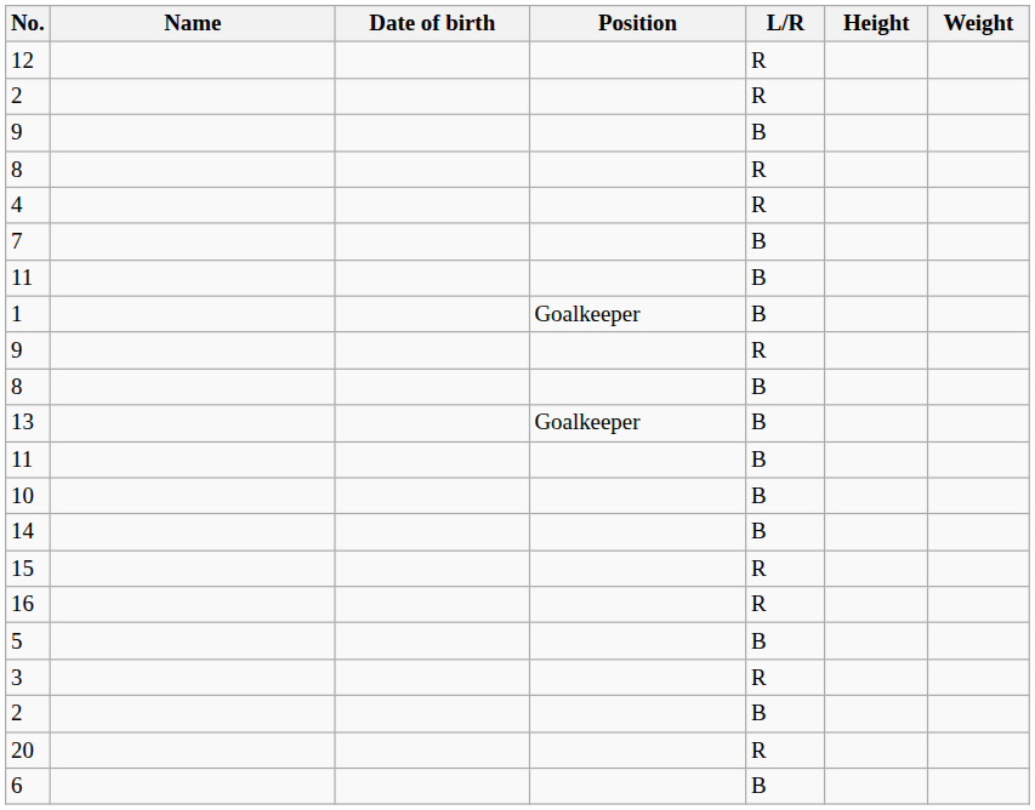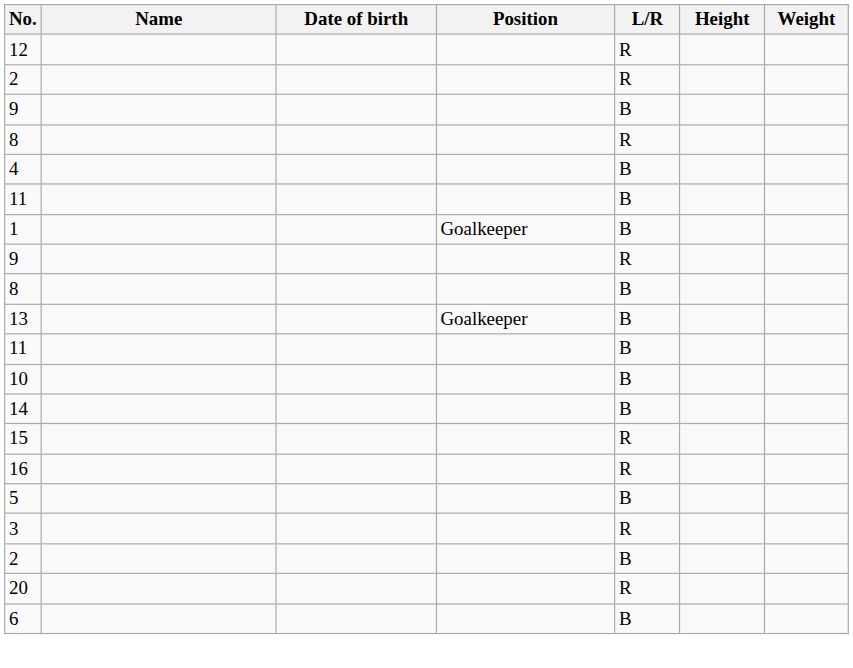4 | L/R: R -> B
- row: 7 | B
